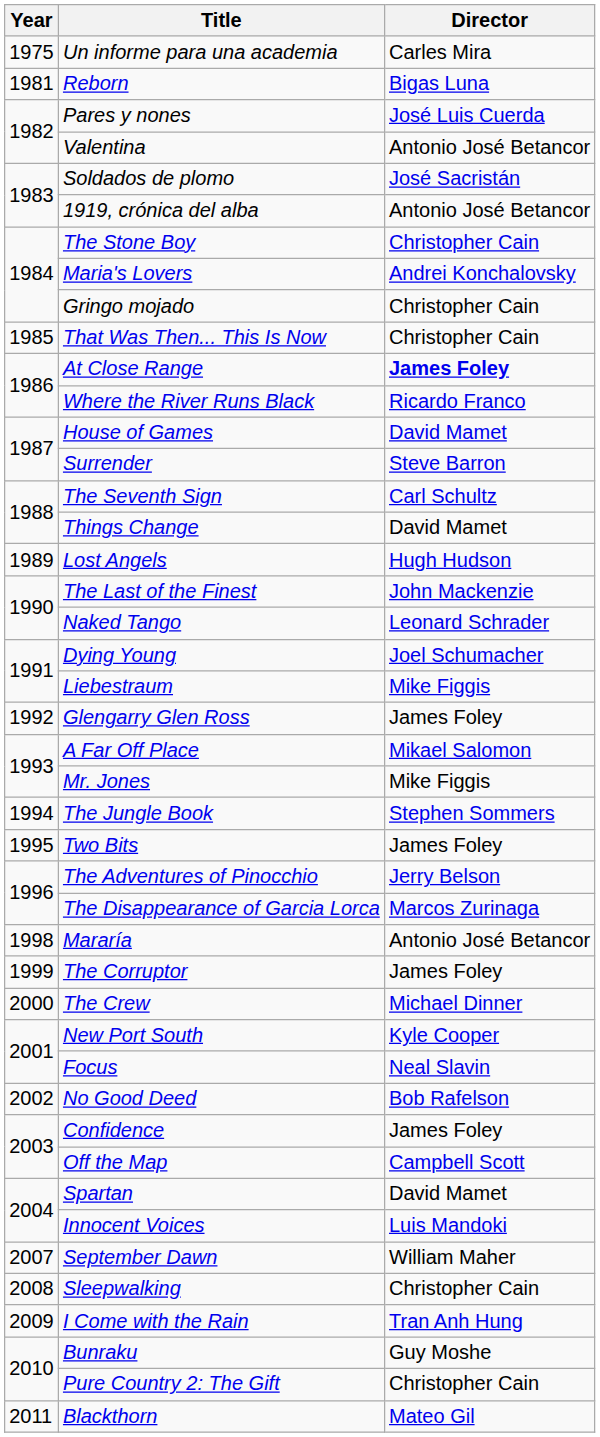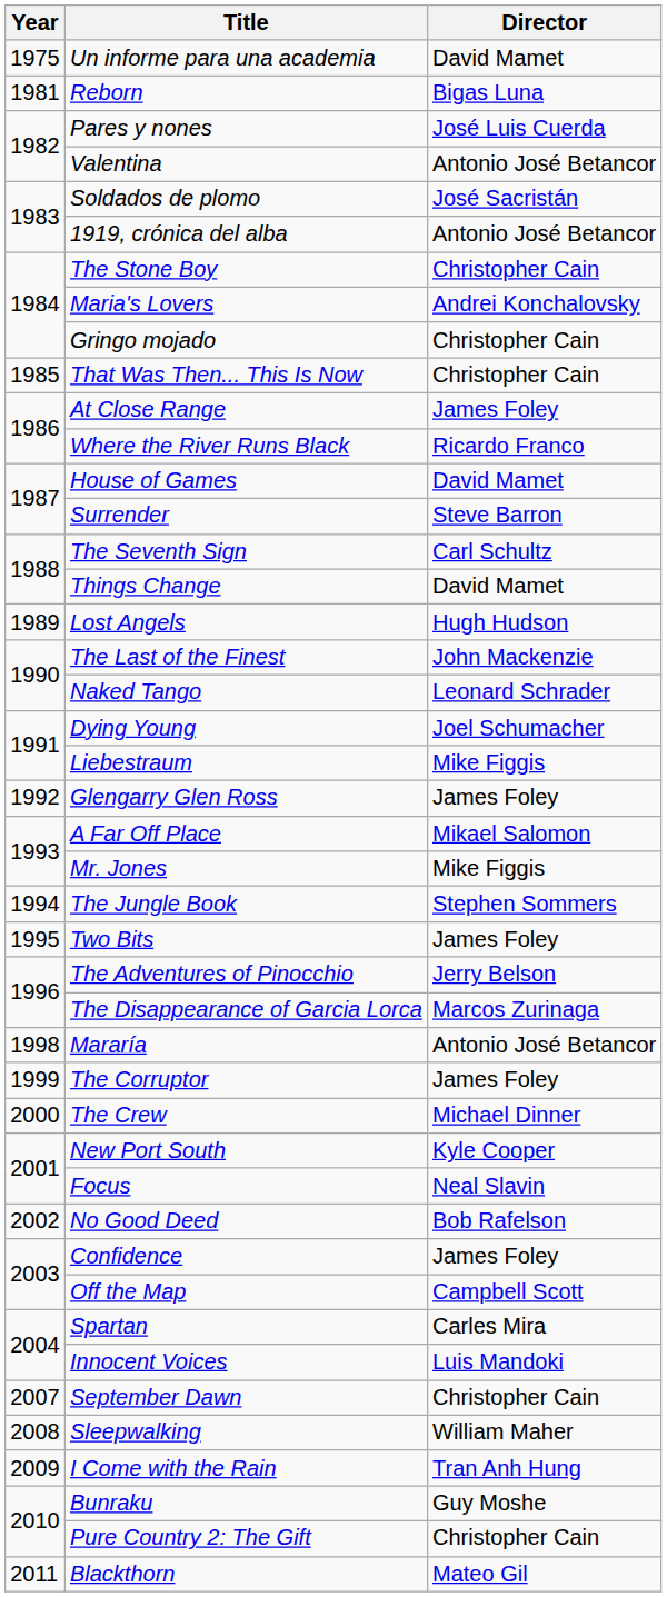Un informe para una academia | Director: Carles Mira -> David Mamet
At Close Range | Director: bold -> normal
Spartan | Director: David Mamet -> Carles Mira
September Dawn | Director: William Maher -> Christopher Cain
Sleepwalking | Director: Christopher Cain -> William Maher
